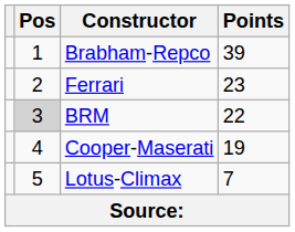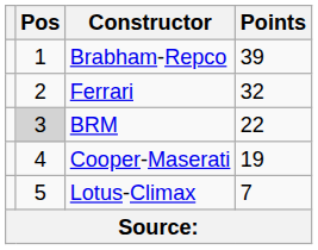Ferrari | Points: 23 -> 32
